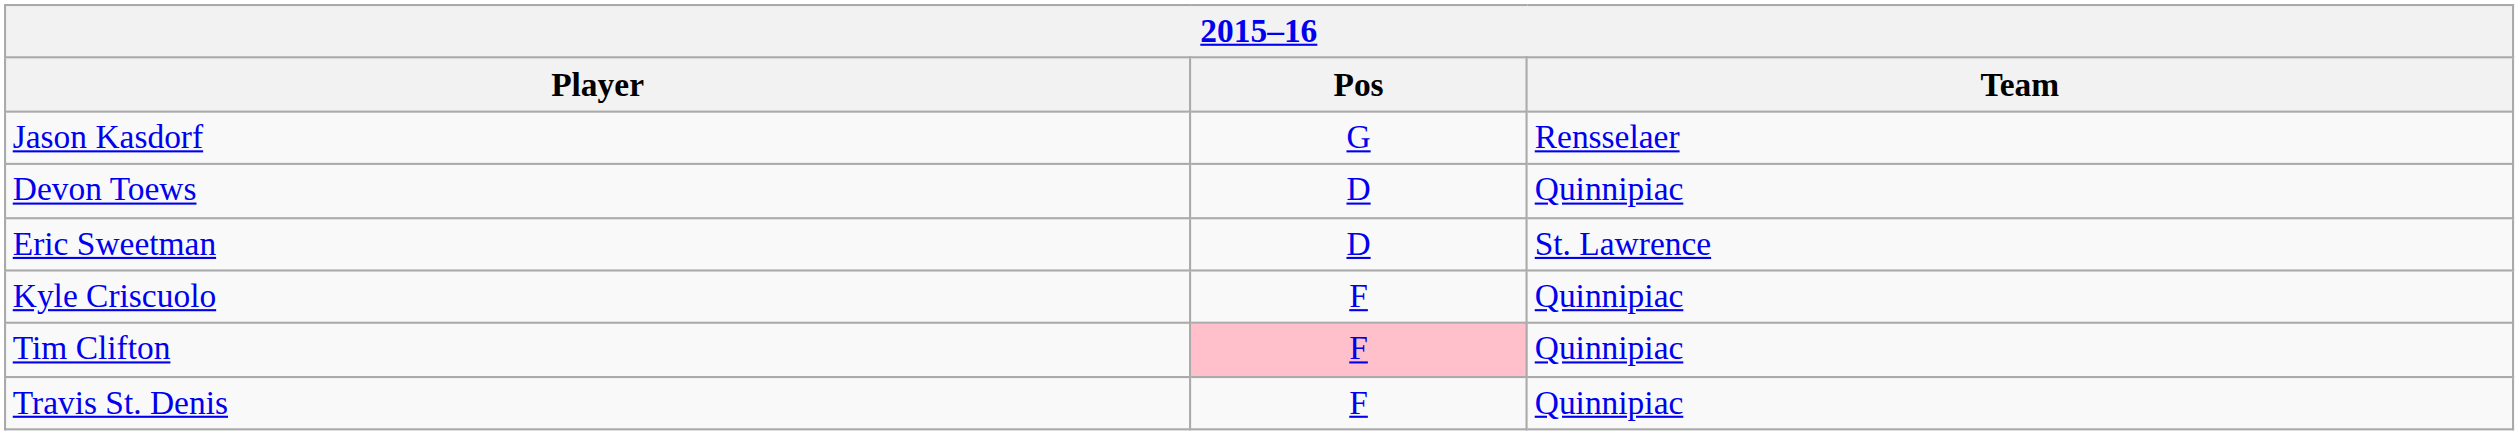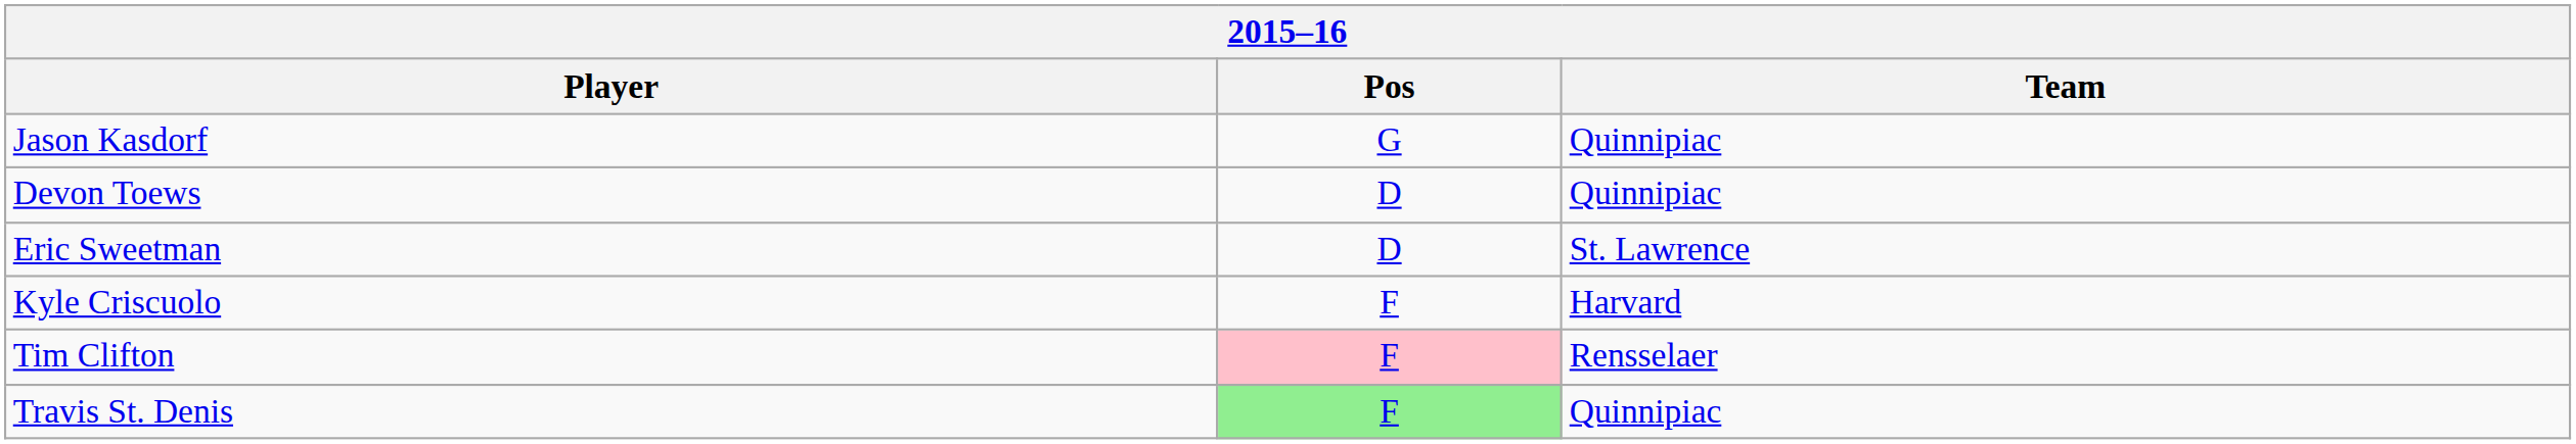Jason Kasdorf | Team: Rensselaer -> Quinnipiac
Kyle Criscuolo | Team: Quinnipiac -> Harvard
Tim Clifton | Team: Quinnipiac -> Rensselaer
Travis St. Denis | Pos: no background -> lightgreen background
